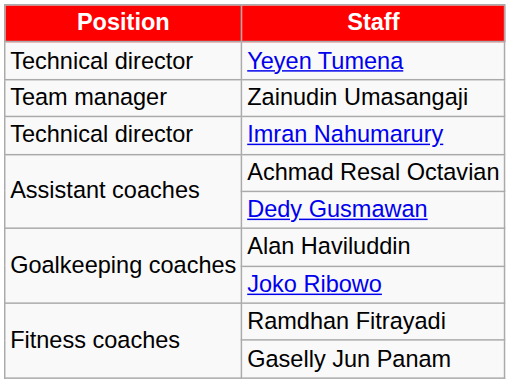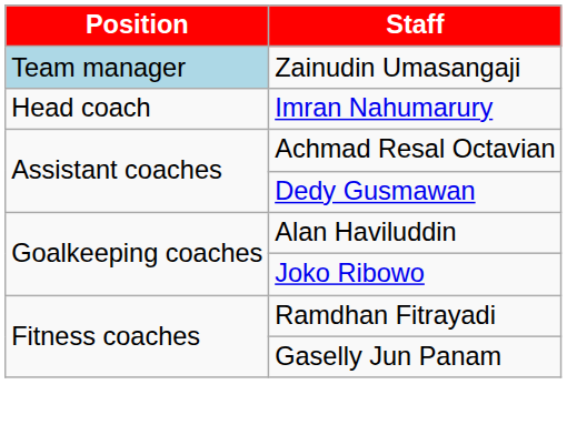- row: Technical director | Yeyen Tumena
Zainudin Umasangaji | Position: no background -> lightblue background
Imran Nahumarury | Position: Technical director -> Head coach
